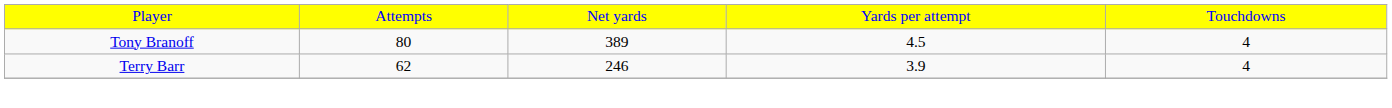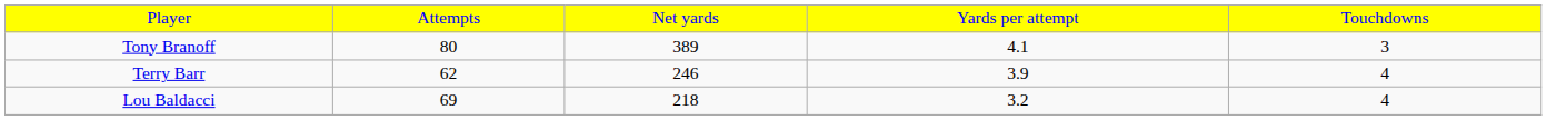Tony Branoff | column 4: 4.5 -> 4.1
Tony Branoff | column 5: 4 -> 3
+ row: Lou Baldacci | 69 | 218 | 3.2 | 4
